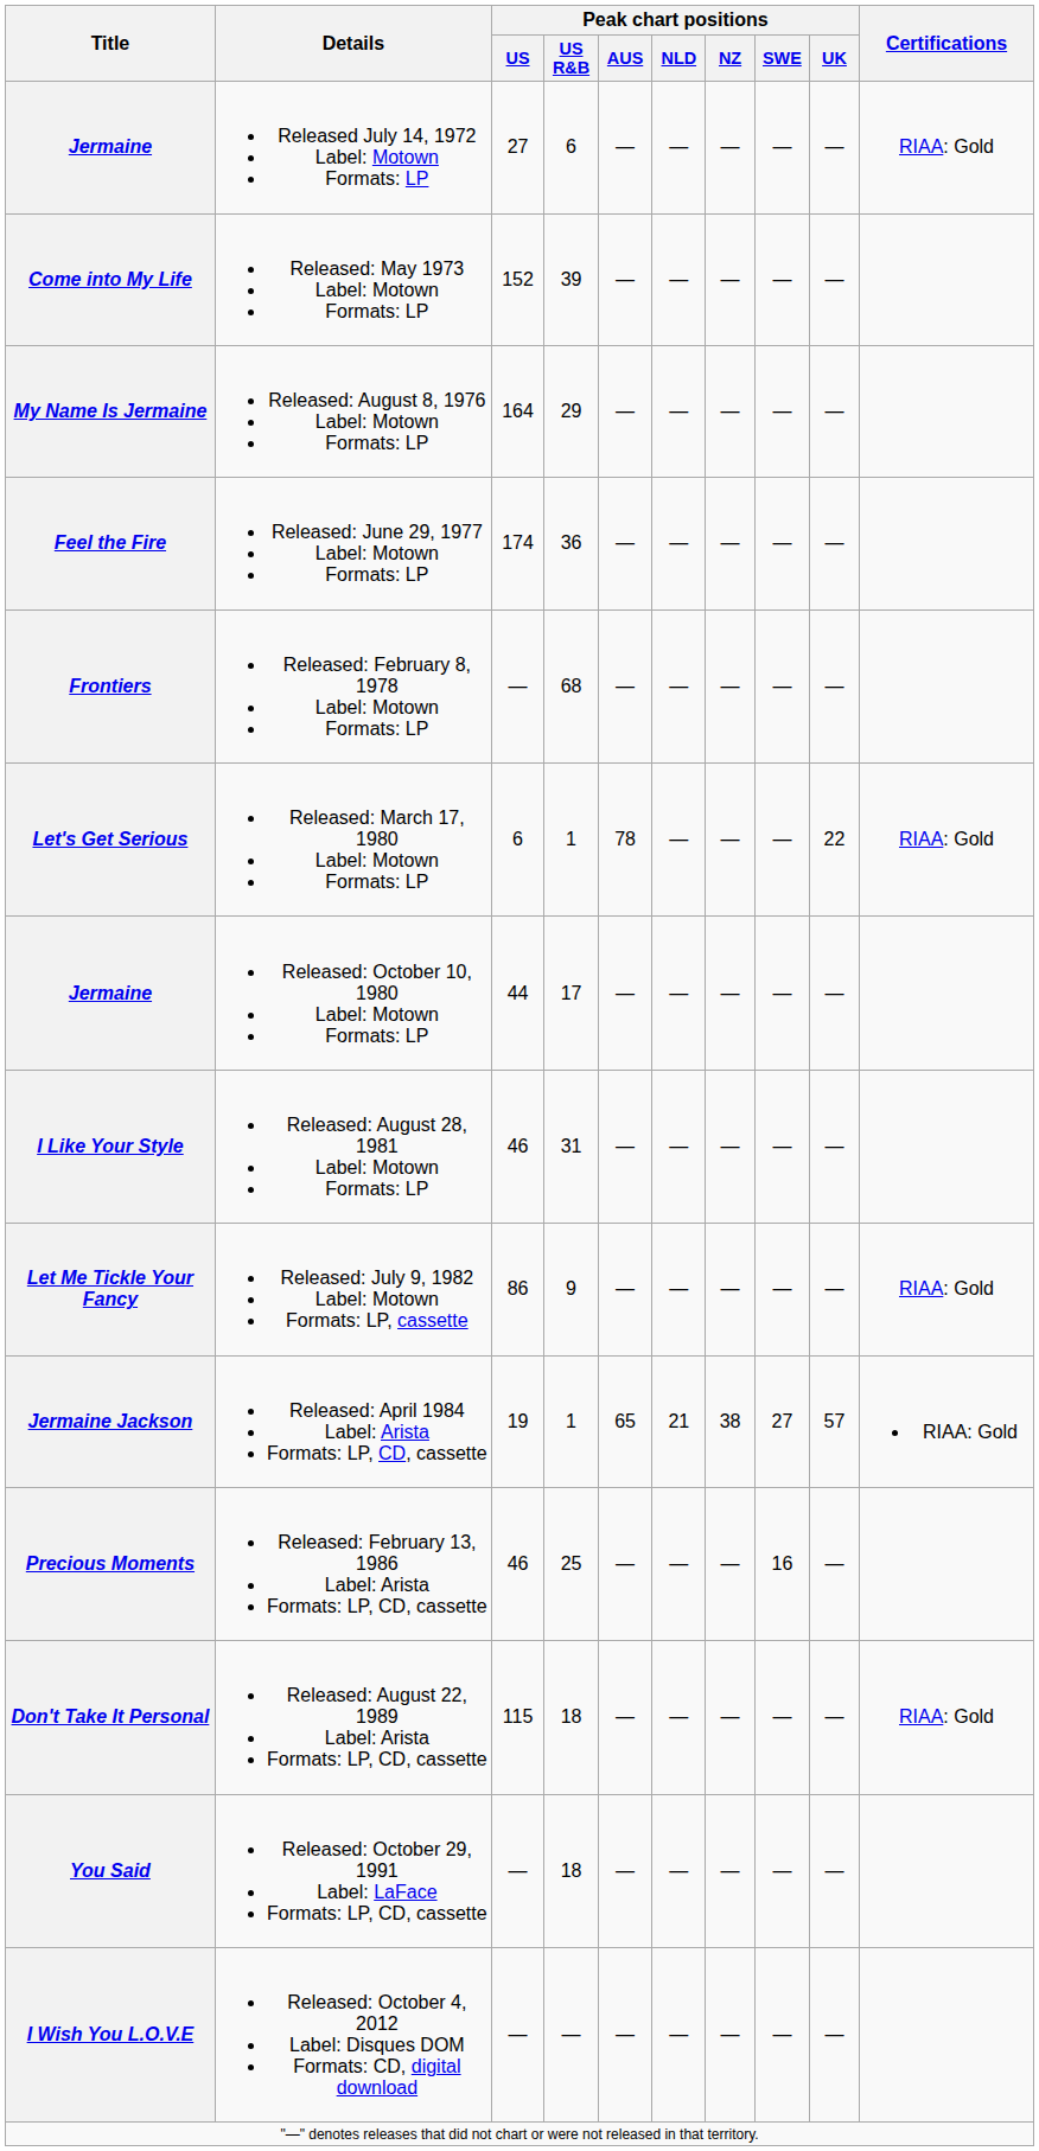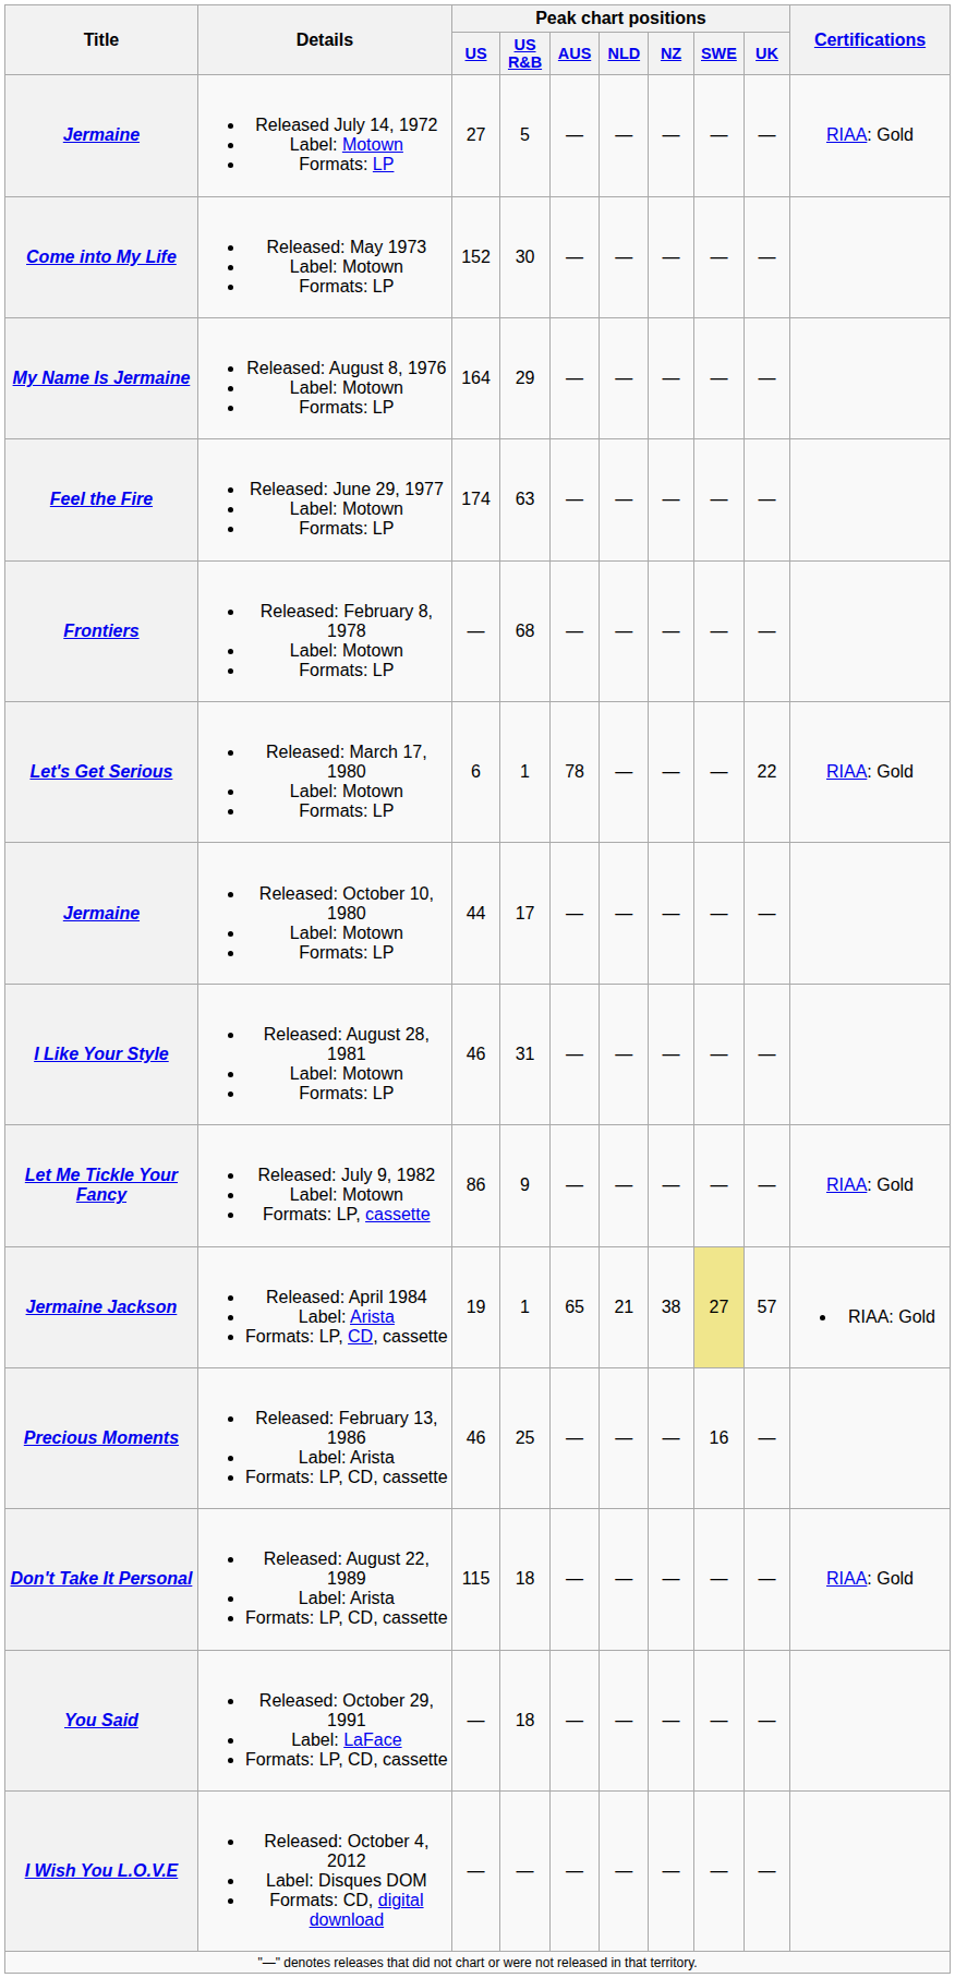Jermaine / Released July 14, 1972 Label: Motown Formats: LP | Peak chart positions / US R&B: 6 -> 5
Come into My Life | Peak chart positions / US R&B: 39 -> 30
Feel the Fire | Peak chart positions / US R&B: 36 -> 63
Jermaine Jackson | Peak chart positions / SWE: no background -> khaki background
